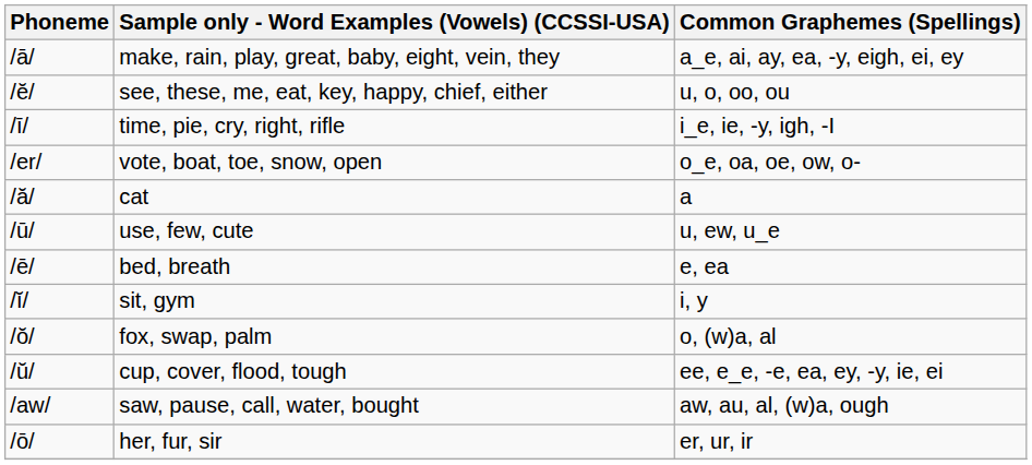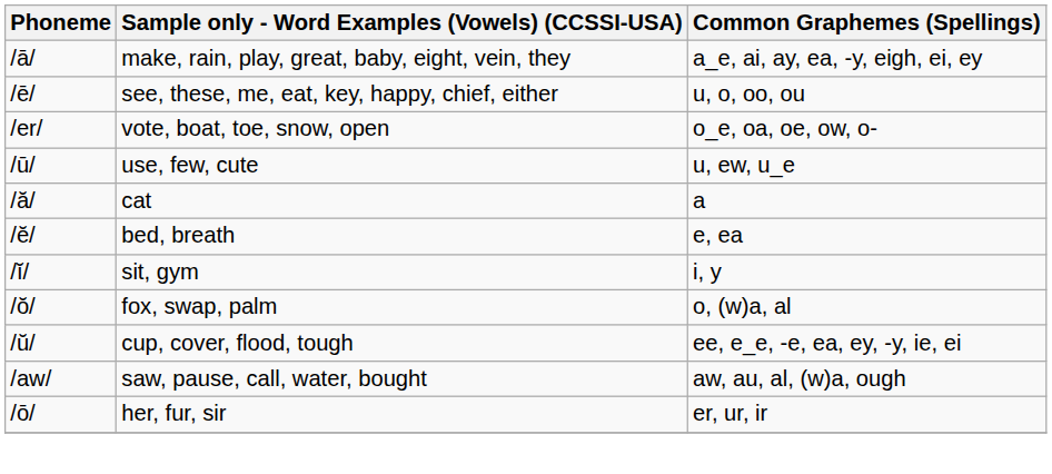see, these, me, eat, key, happy, chief, either | Phoneme: /ĕ/ -> /ē/
- row: /ī/ | time, pie, cry, right, rifle | i_e, ie, -y, igh, -I
rows swapped: use, few, cute <-> cat
bed, breath | Phoneme: /ē/ -> /ĕ/
